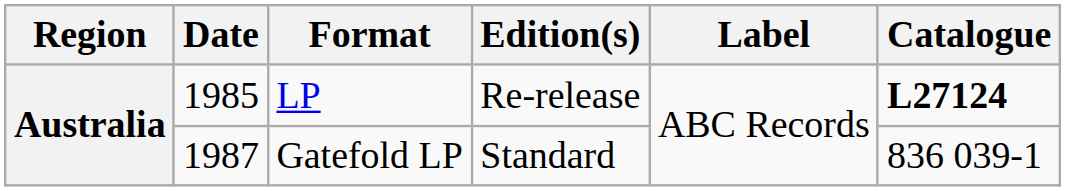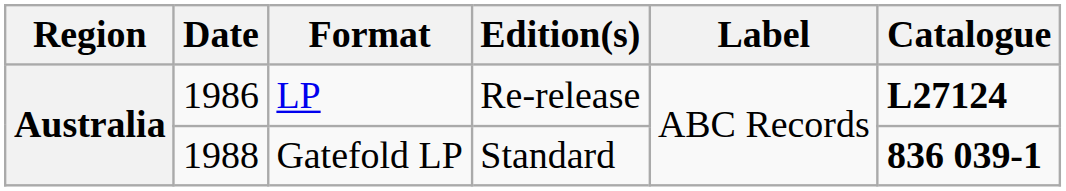LP | Date: 1985 -> 1986
Gatefold LP | Date: 1987 -> 1988
Gatefold LP | Catalogue: normal -> bold
